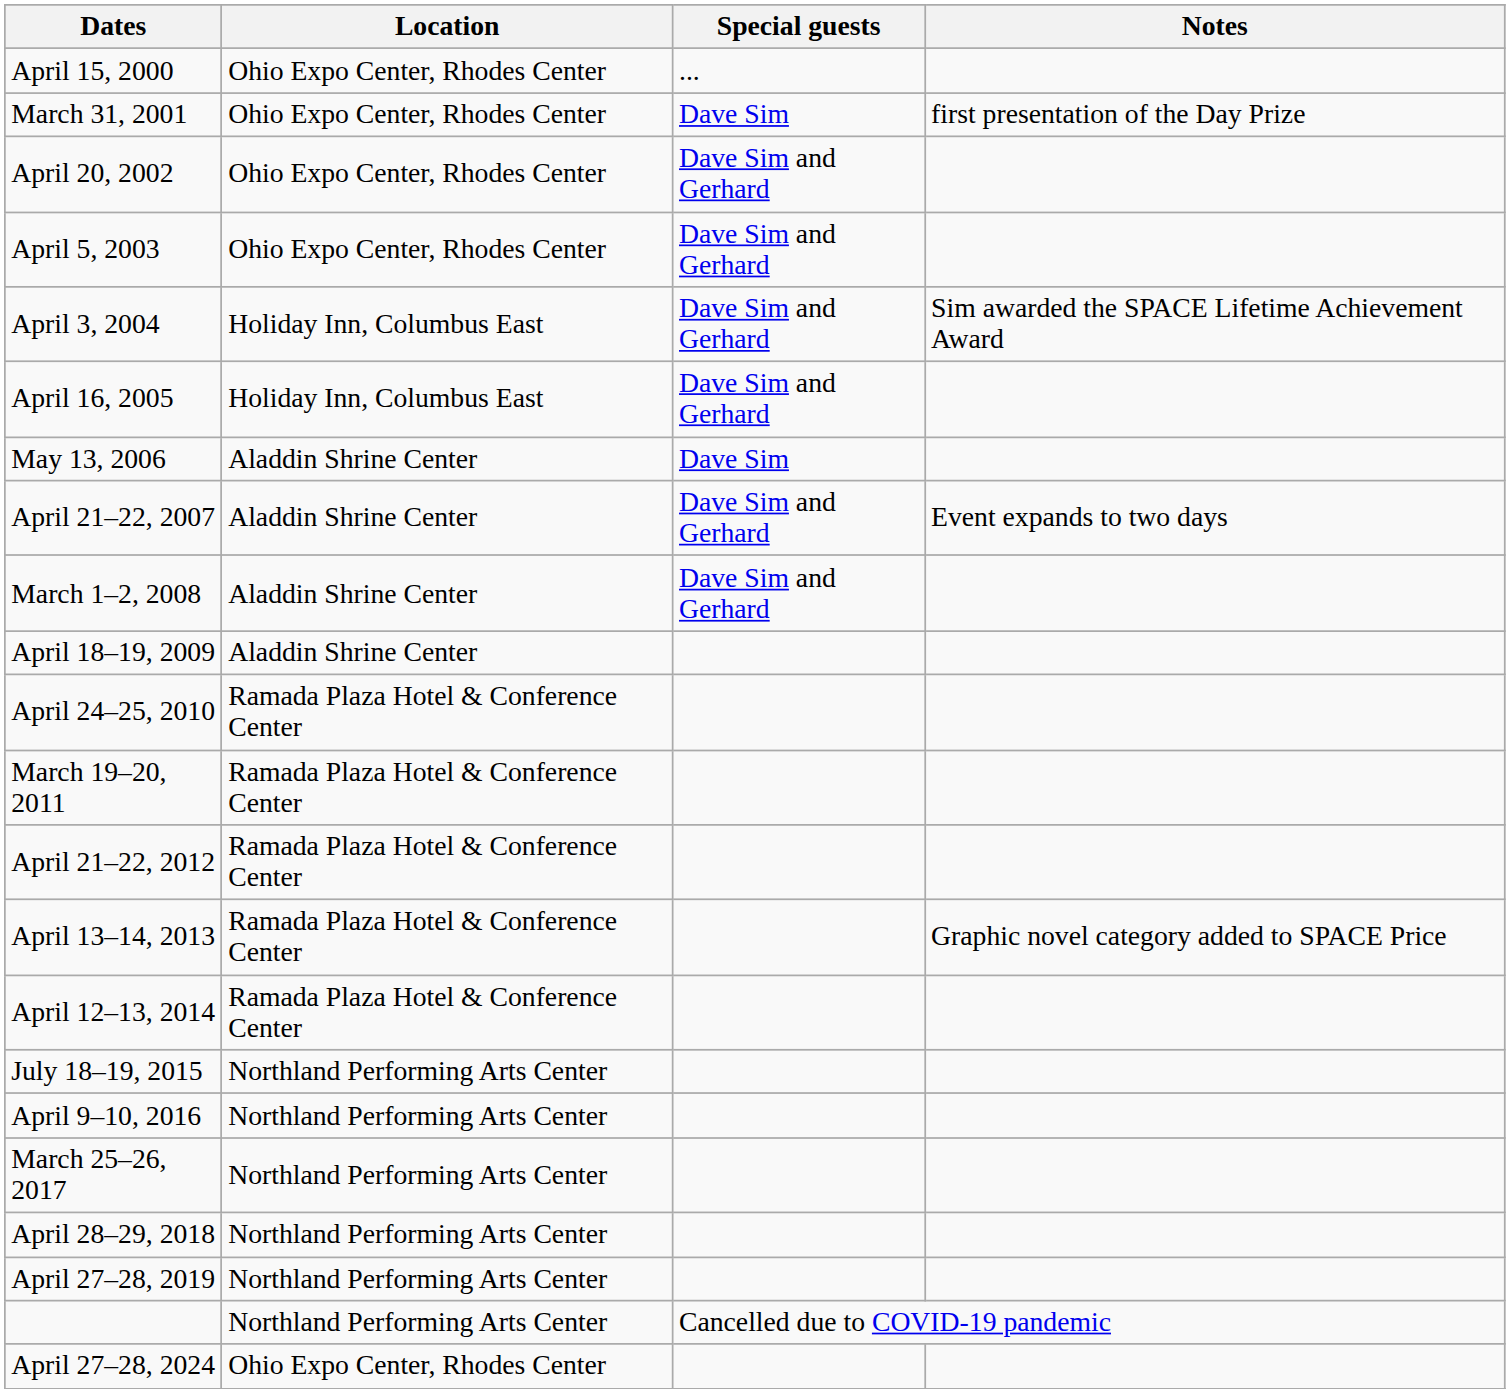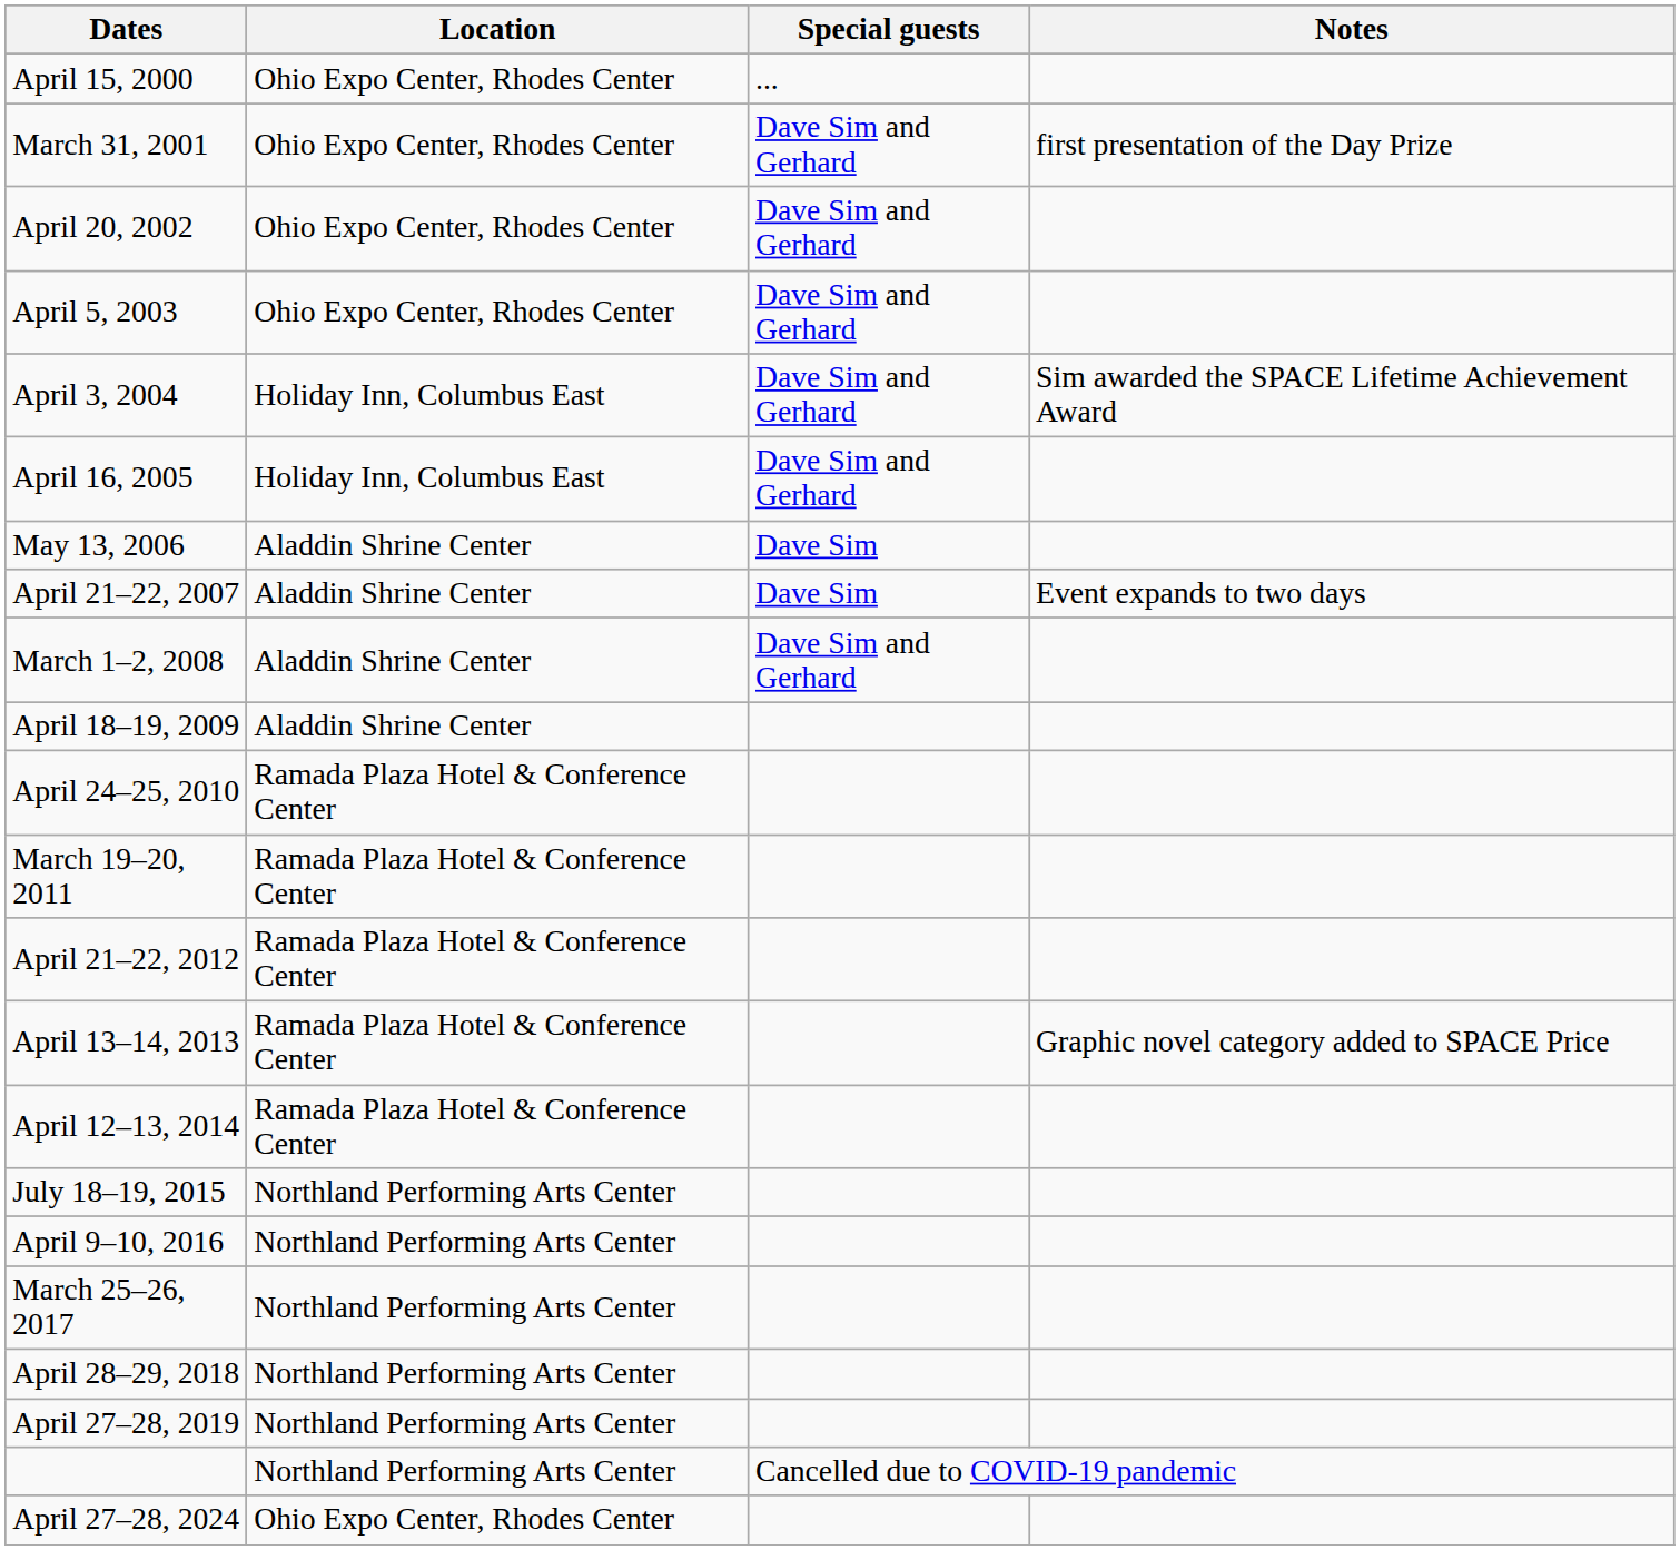March 31, 2001 | Special guests: Dave Sim -> Dave Sim and Gerhard
April 21–22, 2007 | Special guests: Dave Sim and Gerhard -> Dave Sim
